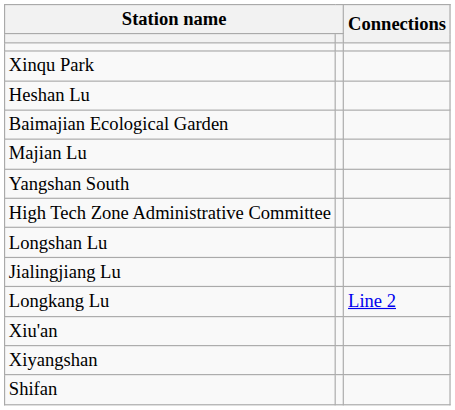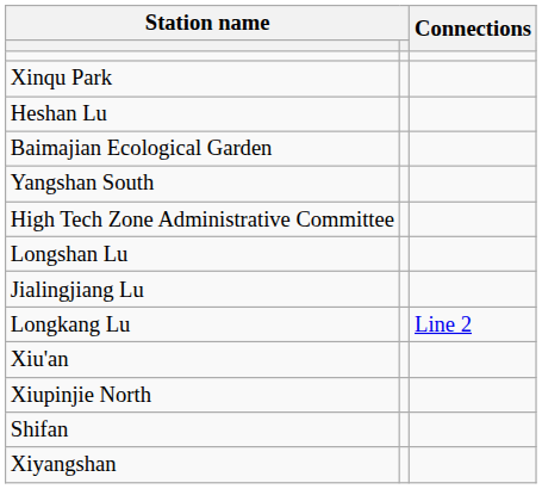- row: Majian Lu
+ row: Xiupinjie North
rows swapped: Shifan <-> Xiyangshan
